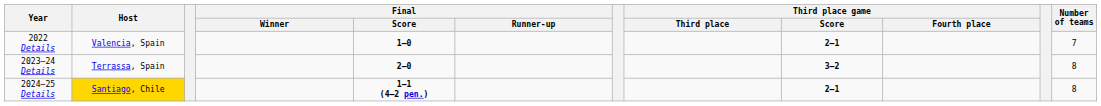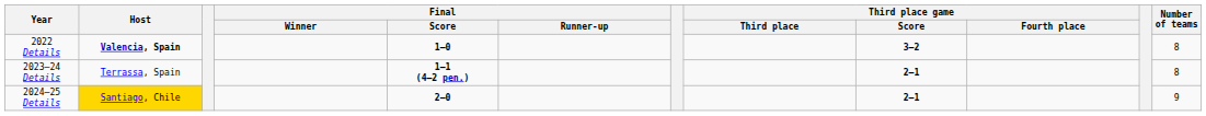2022 Details | Host: normal -> bold
2022 Details | Third place game / Score: 2–1 -> 3–2
2022 Details | Number of teams: 7 -> 8
2023–24 Details | Final / Score: 2–0 -> 1–1 (4–2 pen.)
2023–24 Details | Third place game / Score: 3–2 -> 2–1
2024–25 Details | Final / Score: 1–1 (4–2 pen.) -> 2–0
2024–25 Details | Number of teams: 8 -> 9
